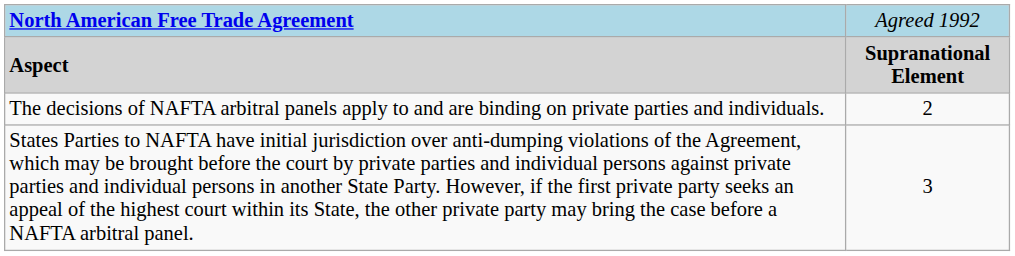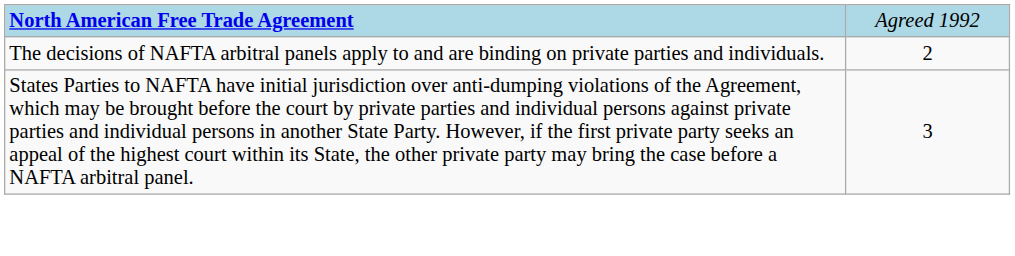- row: Aspect | Supranational Element
